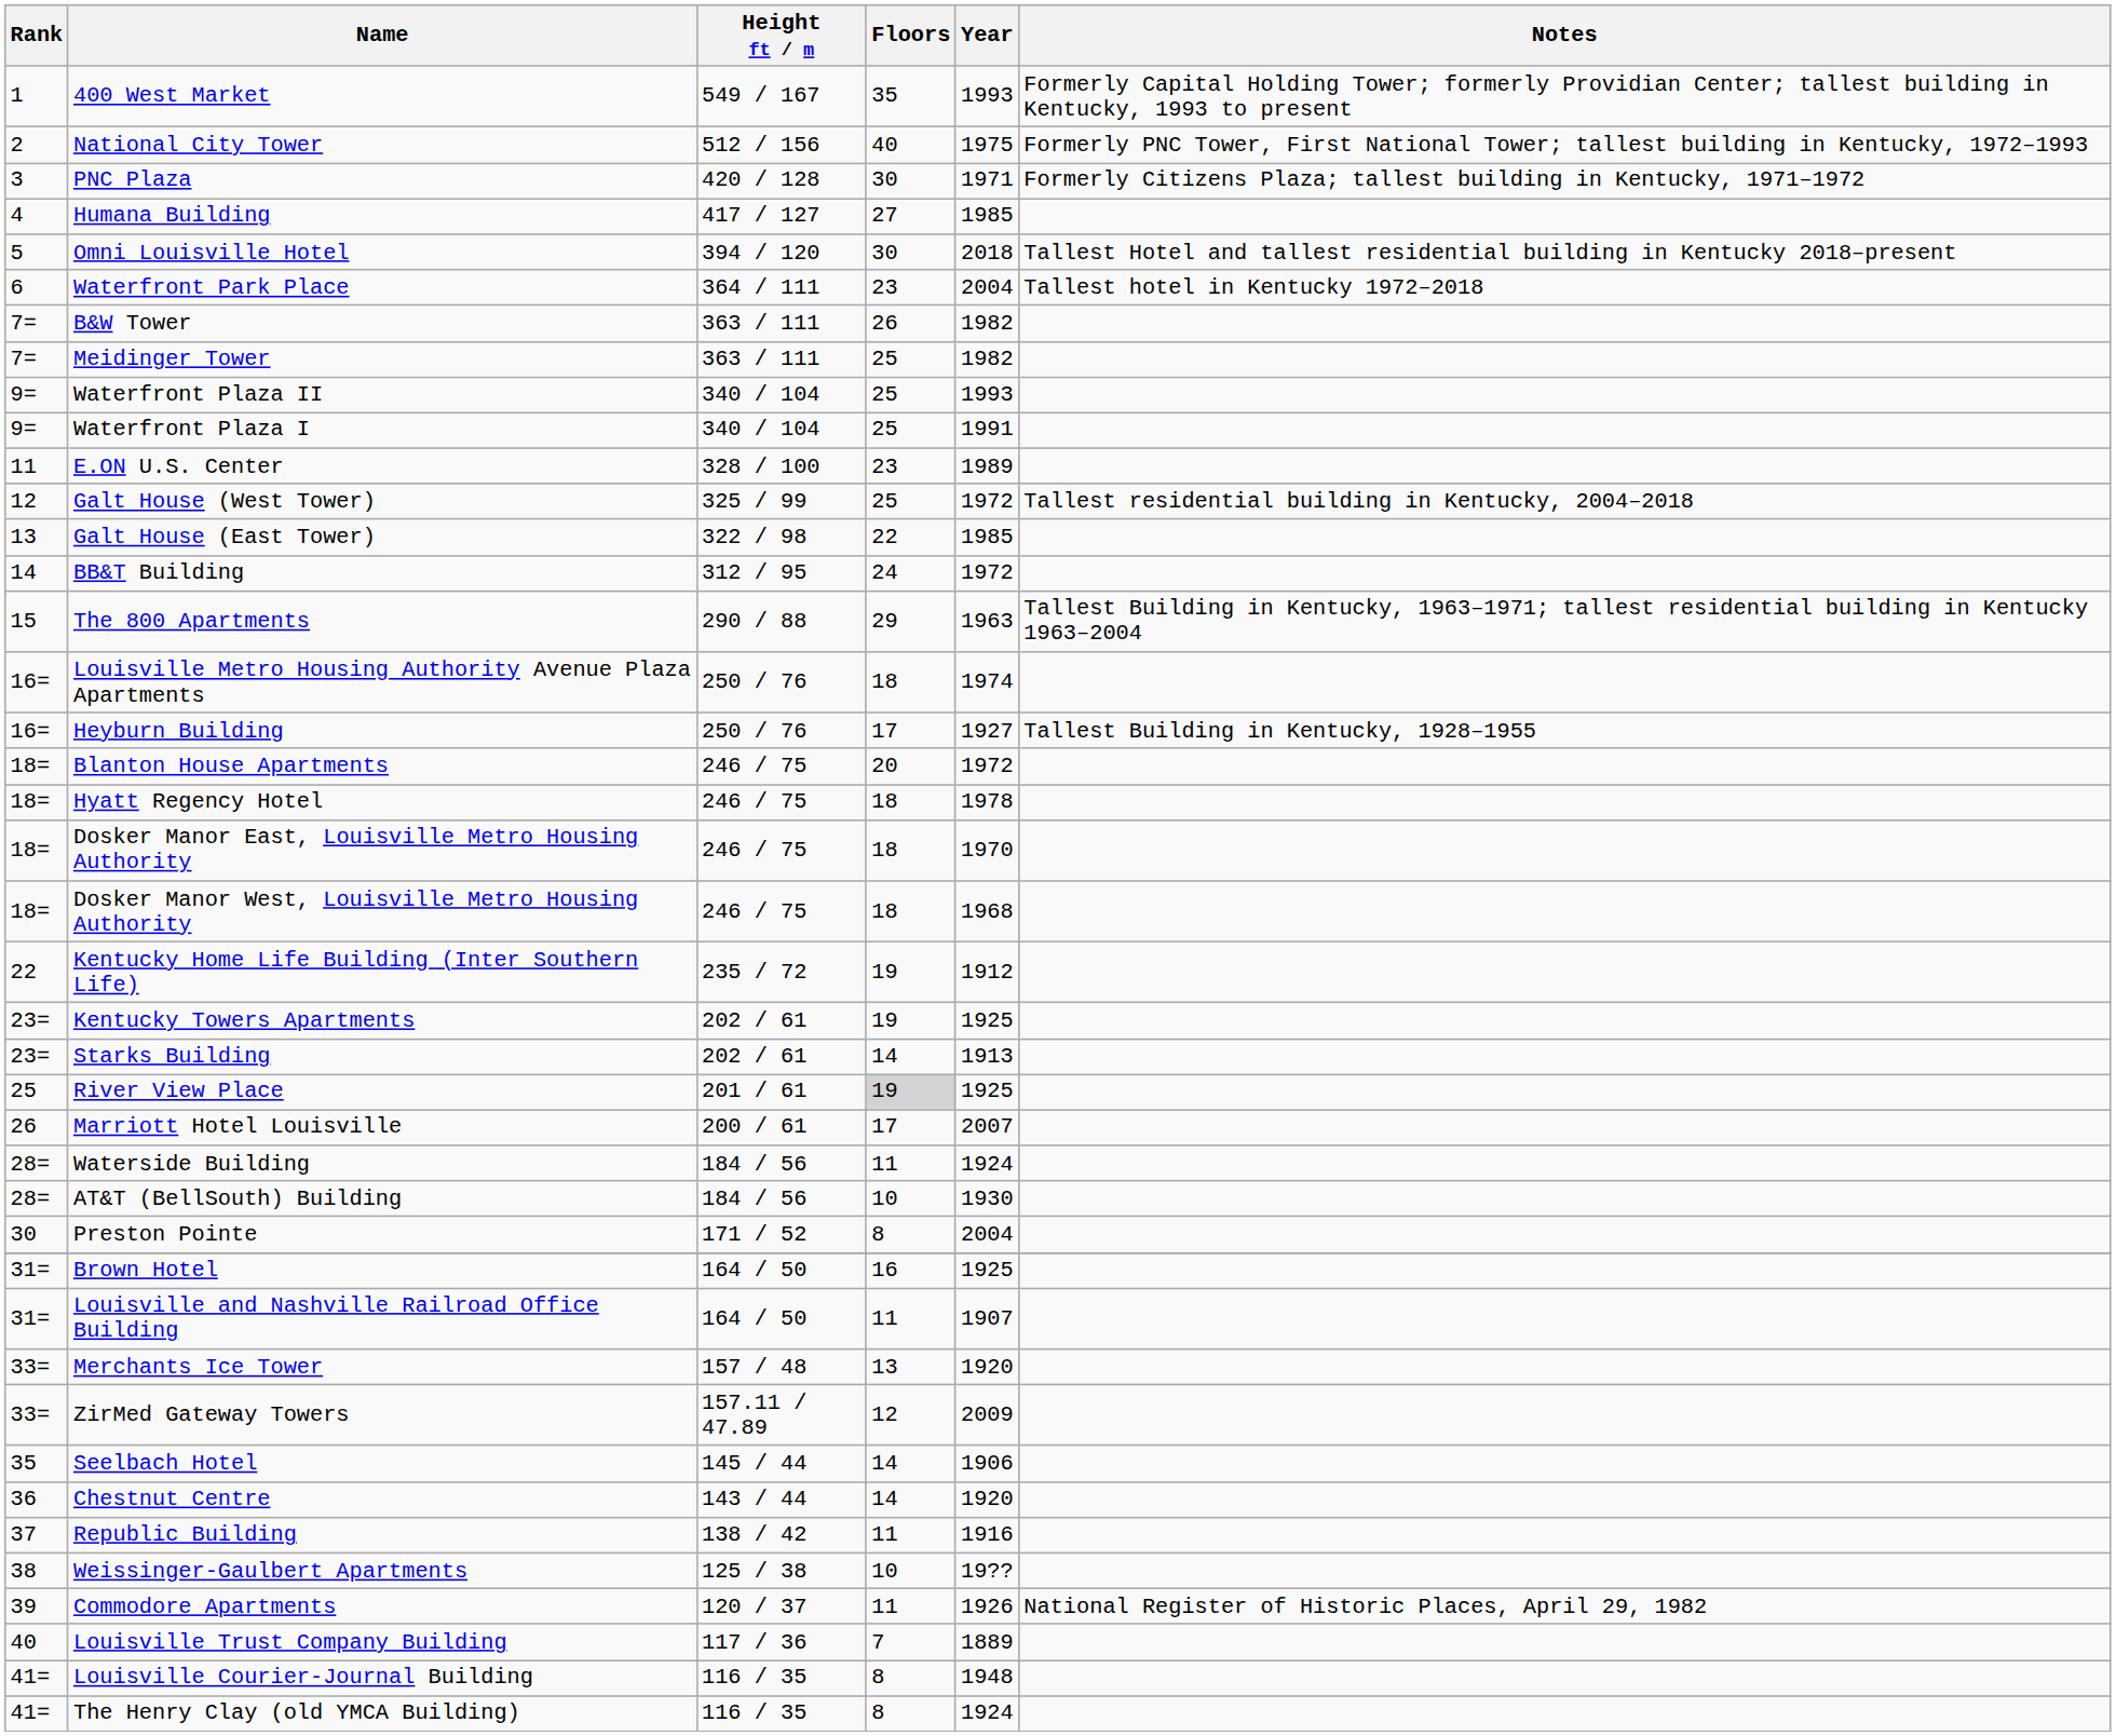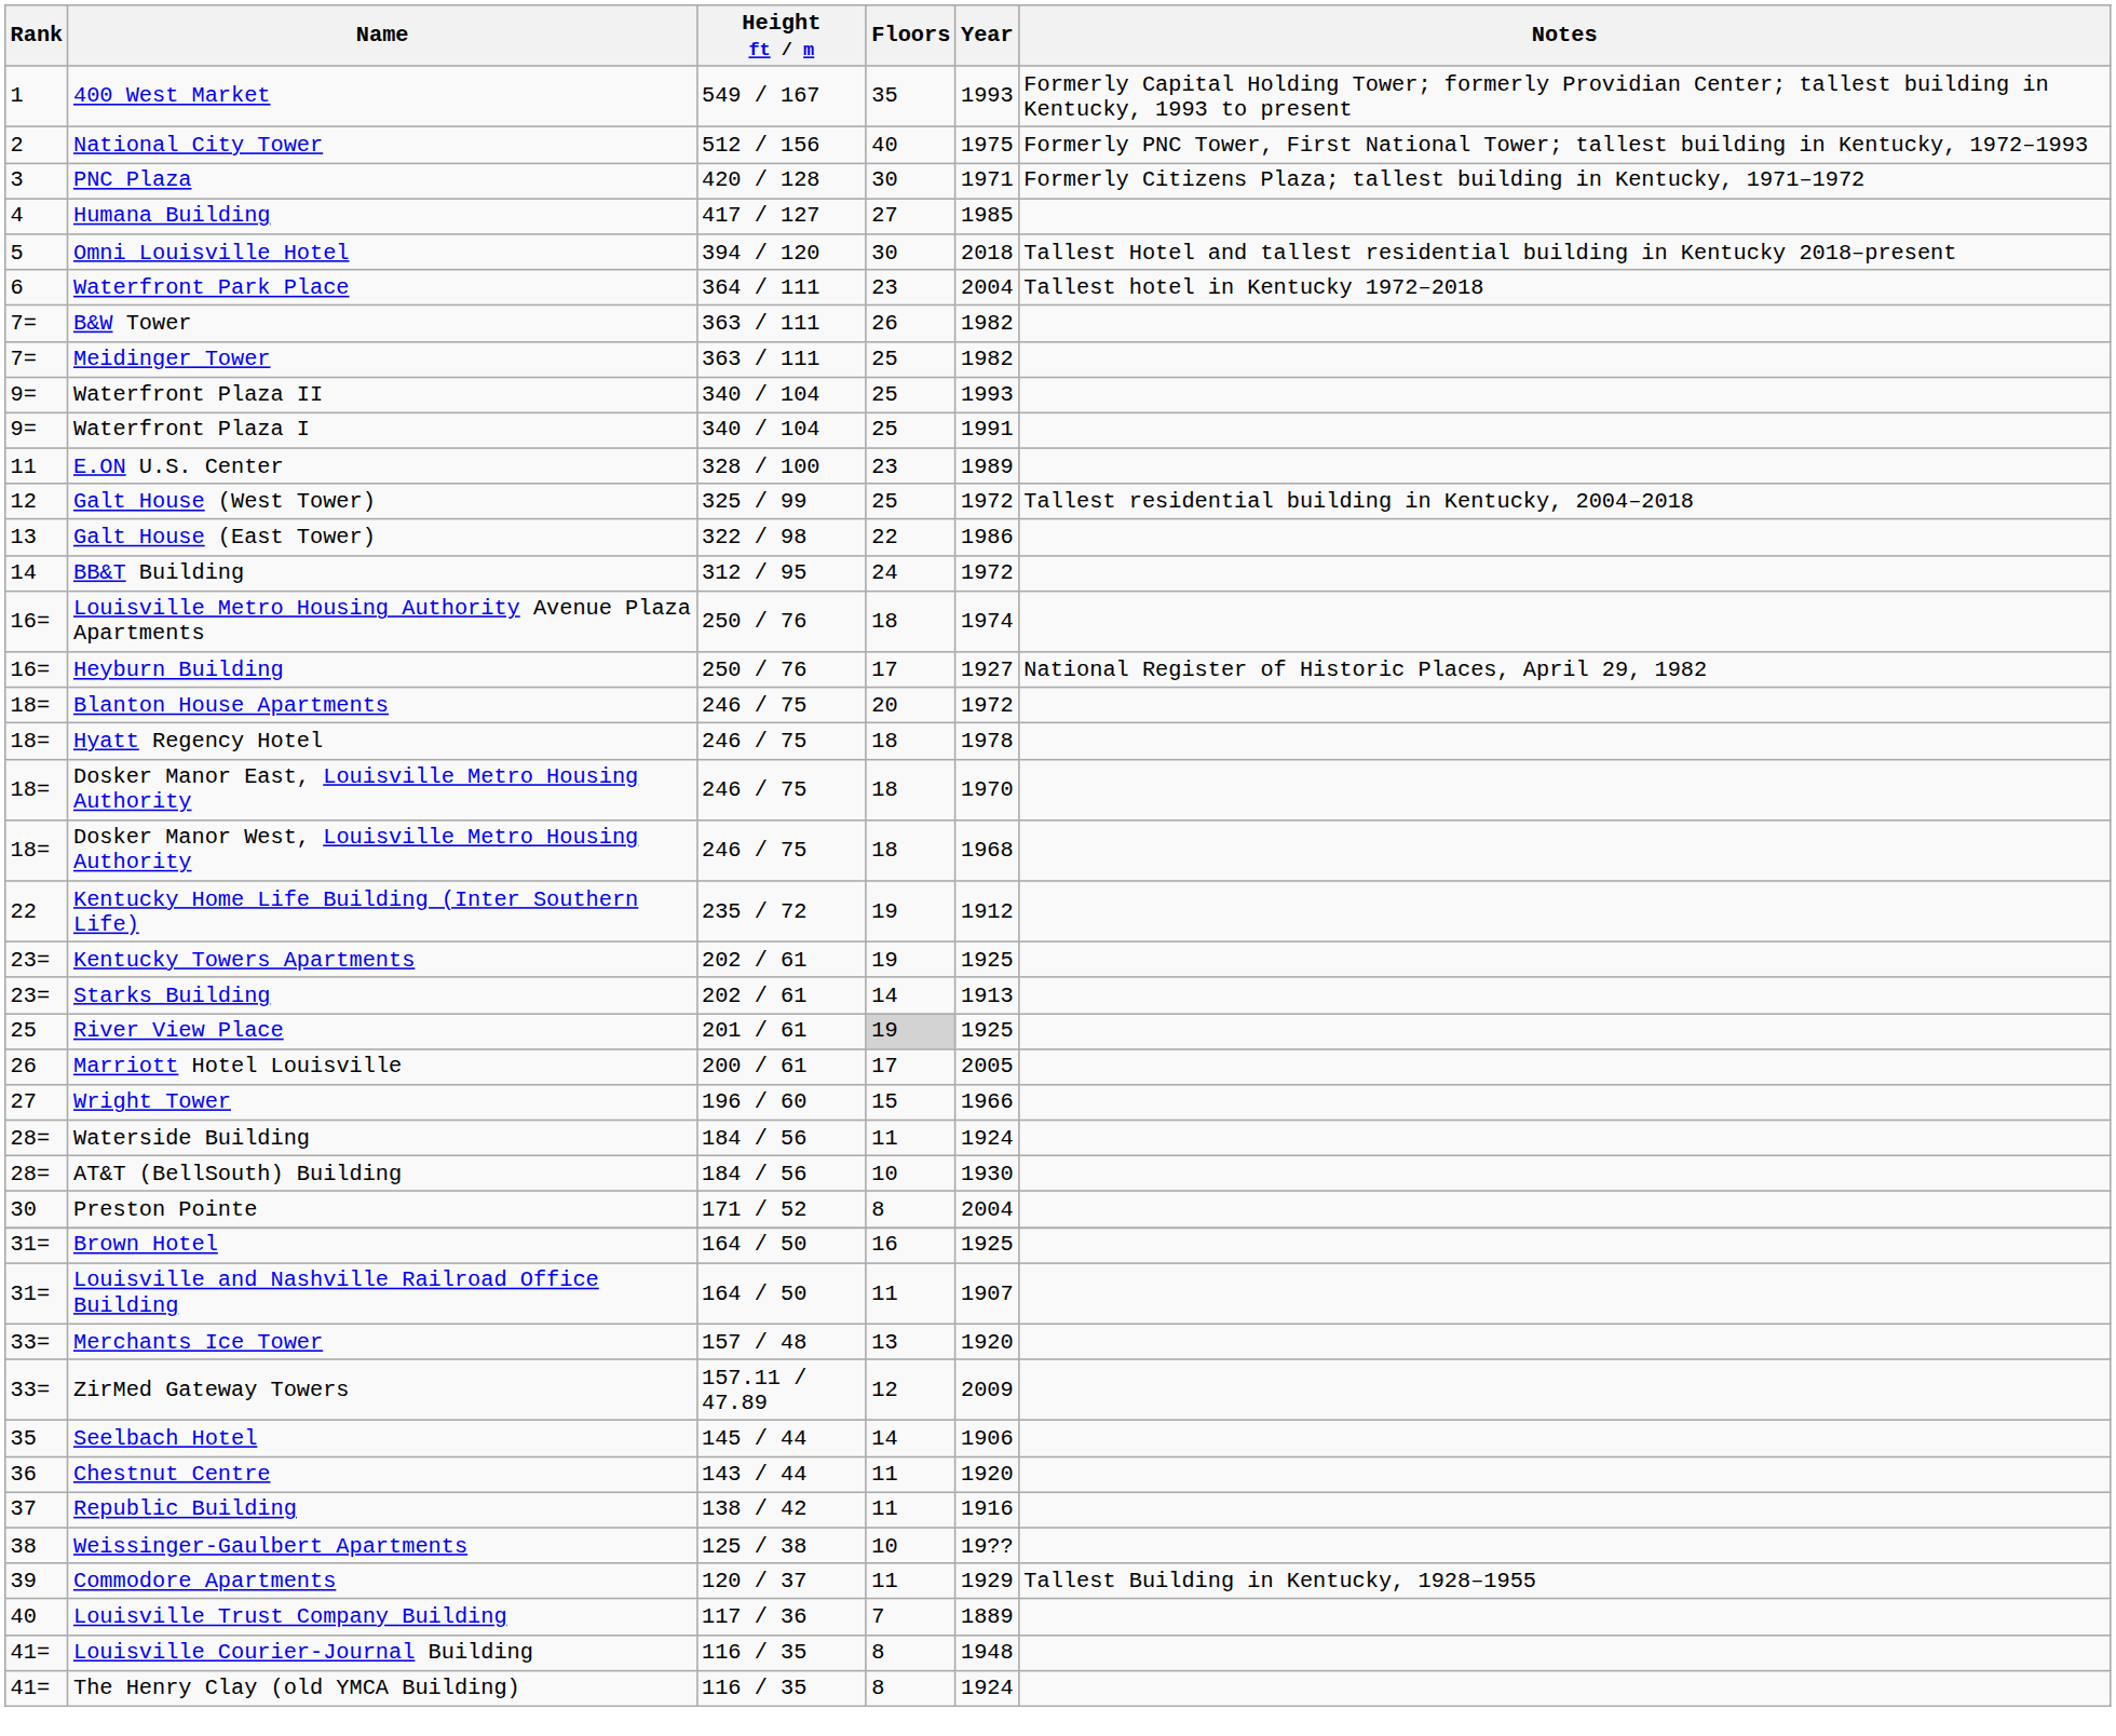Galt House (East Tower) | Year: 1985 -> 1986
- row: 15 | The 800 Apartments | 290 / 88 | 29 | 1963 | Tallest Building in Kentucky, 1963–1971; tallest residential building in Kentucky 1963–2004
Heyburn Building | Notes: Tallest Building in Kentucky, 1928–1955 -> National Register of Historic Places, April 29, 1982
Marriott Hotel Louisville | Year: 2007 -> 2005
+ row: 27 | Wright Tower | 196 / 60 | 15 | 1966
Chestnut Centre | Floors: 14 -> 11
Commodore Apartments | Year: 1926 -> 1929
Commodore Apartments | Notes: National Register of Historic Places, April 29, 1982 -> Tallest Building in Kentucky, 1928–1955
